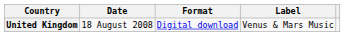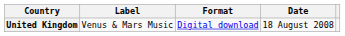columns swapped: Date <-> Label
